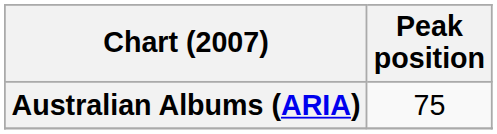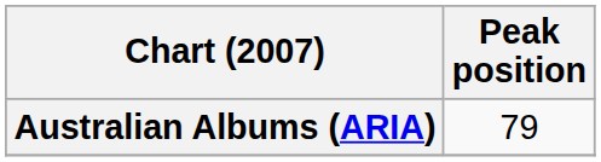Australian Albums (ARIA) | Peak position: 75 -> 79
